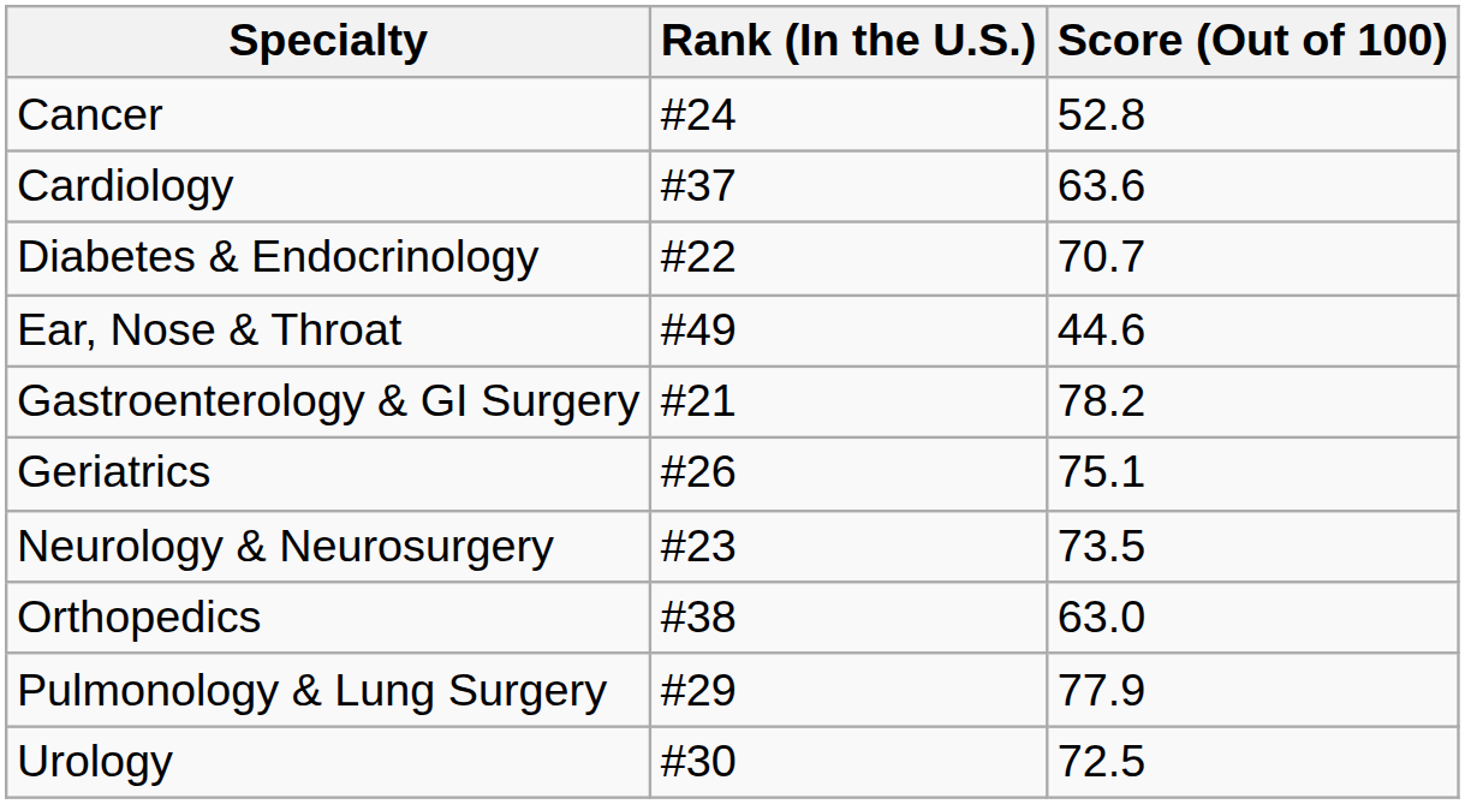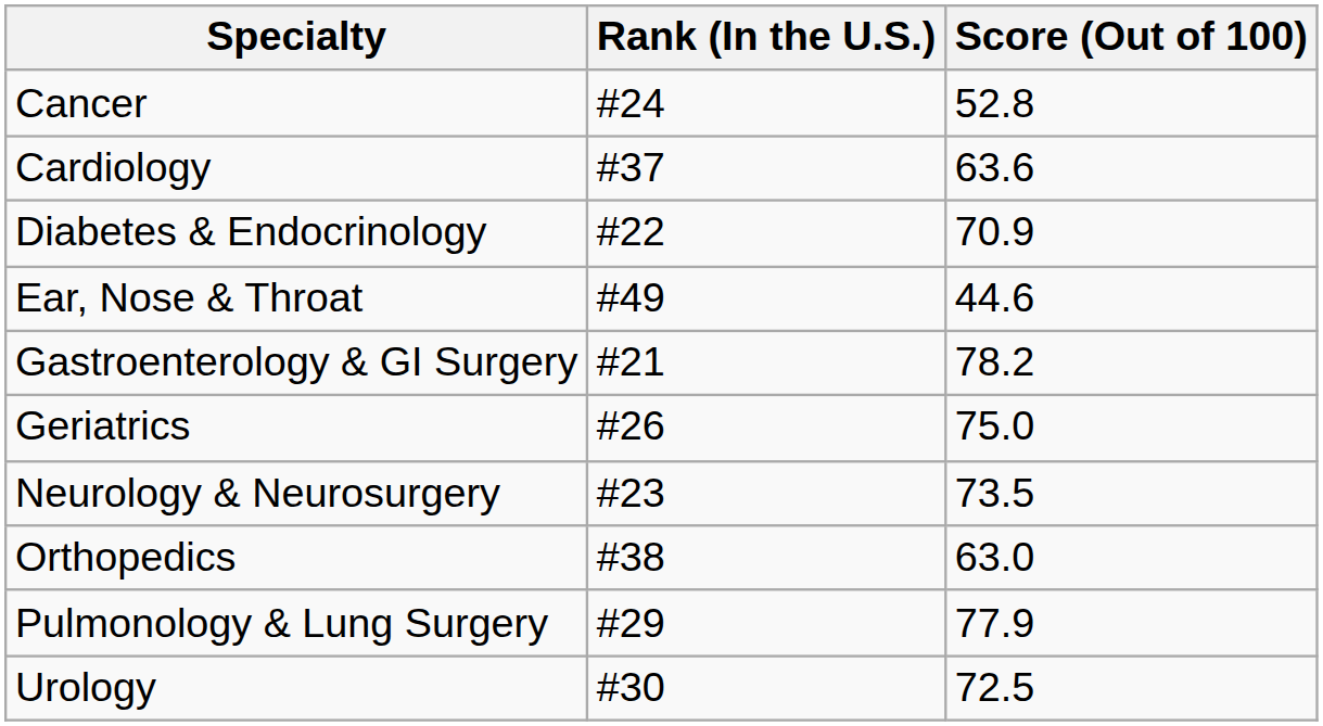Diabetes & Endocrinology | Score (Out of 100): 70.7 -> 70.9
Geriatrics | Score (Out of 100): 75.1 -> 75.0
